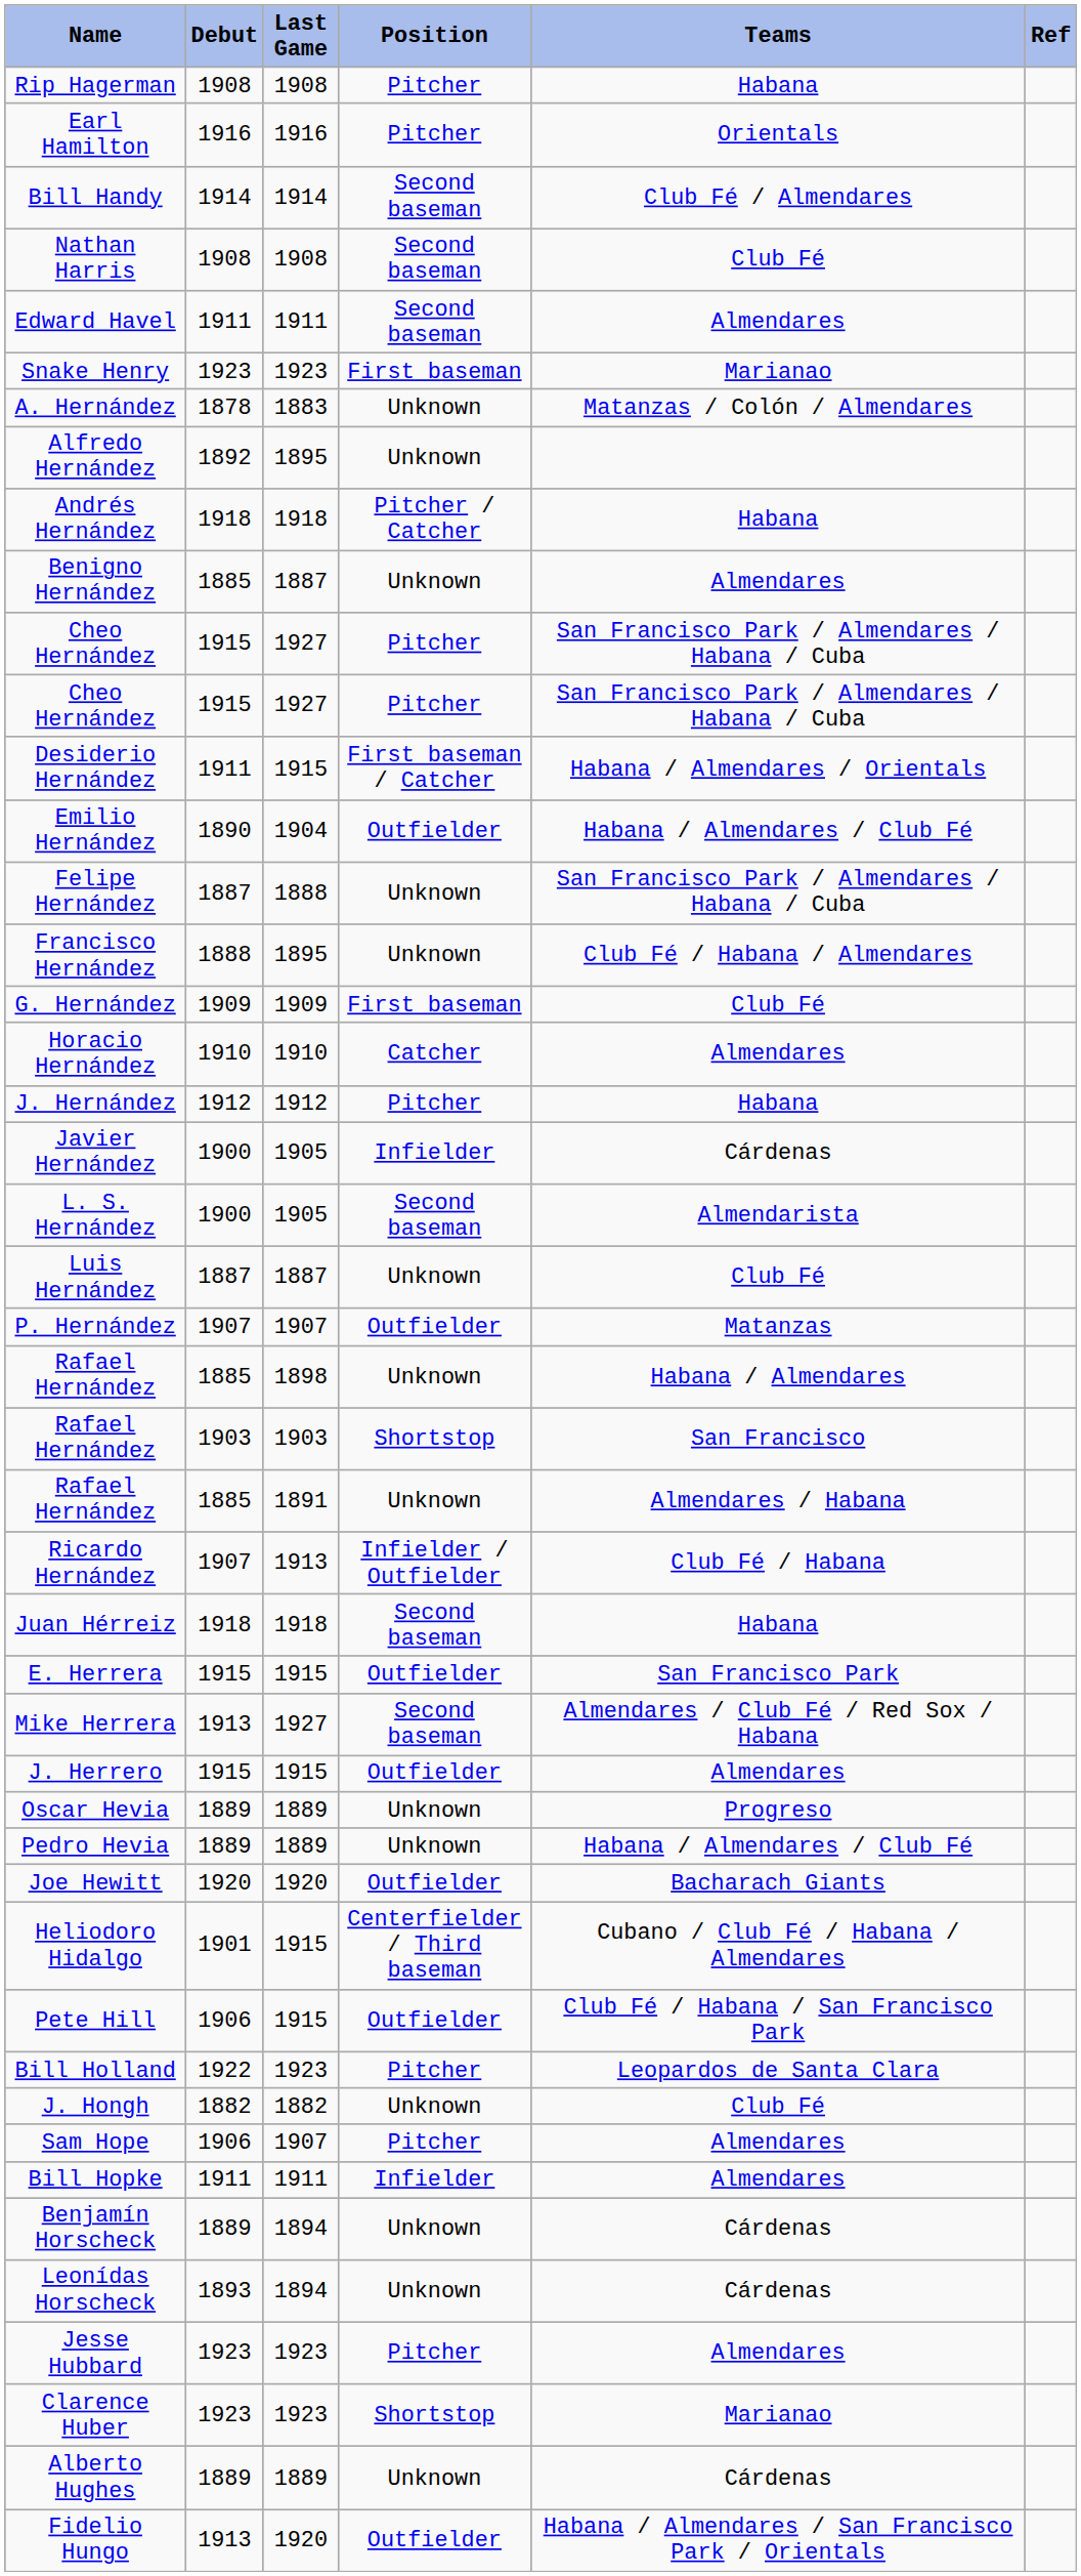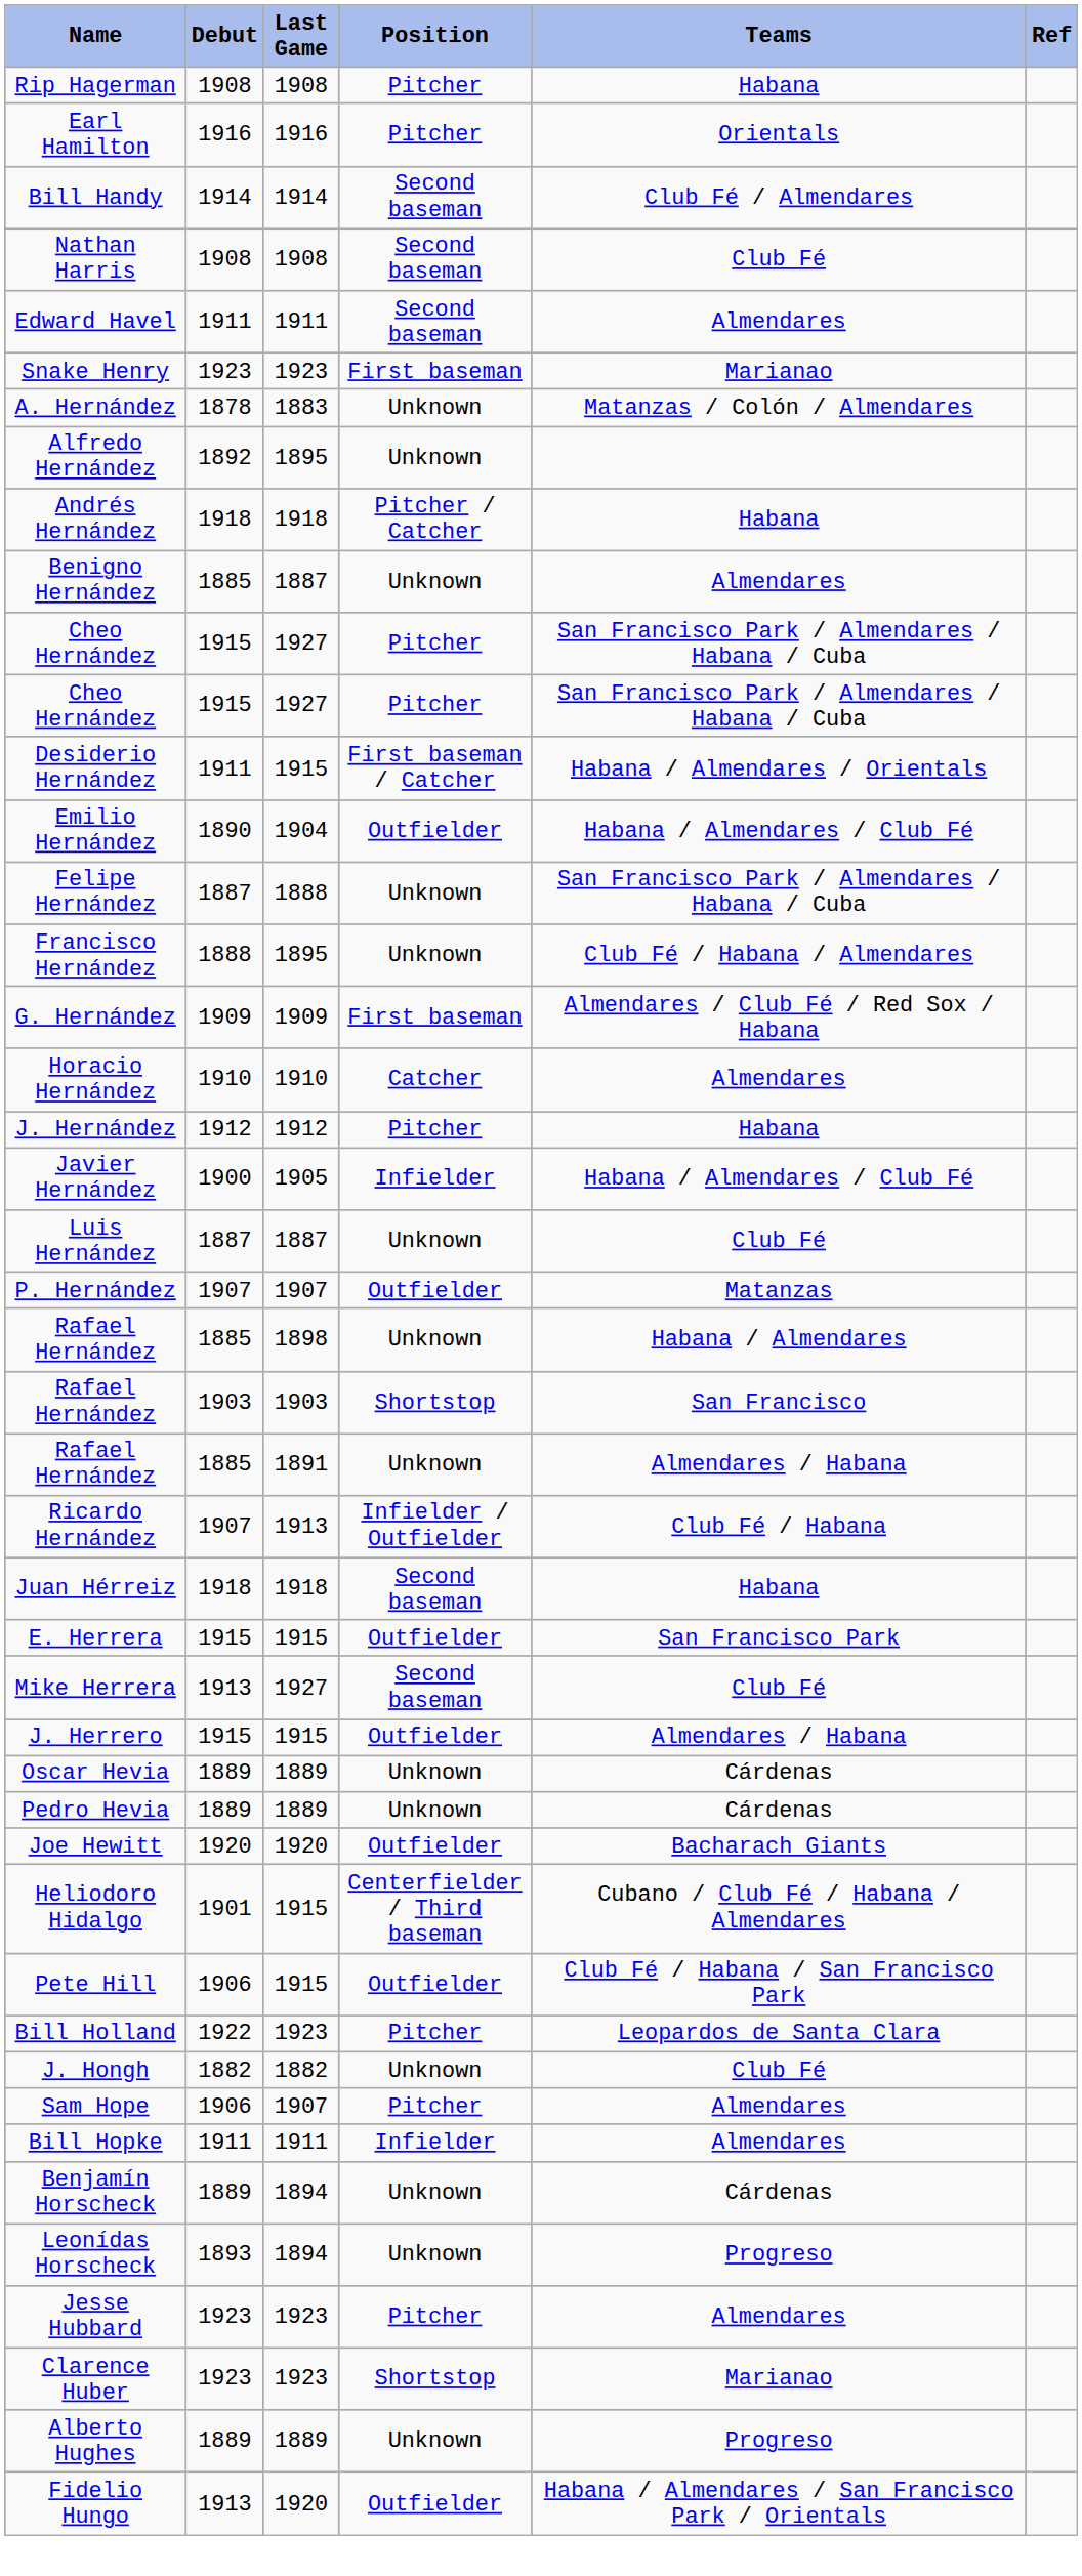G. Hernández | Teams: Club Fé -> Almendares / Club Fé / Red Sox / Habana
Javier Hernández | Teams: Cárdenas -> Habana / Almendares / Club Fé
- row: L. S. Hernández | 1900 | 1905 | Second baseman | Almendarista
Mike Herrera | Teams: Almendares / Club Fé / Red Sox / Habana -> Club Fé
J. Herrero | Teams: Almendares -> Almendares / Habana
Oscar Hevia | Teams: Progreso -> Cárdenas
Pedro Hevia | Teams: Habana / Almendares / Club Fé -> Cárdenas
Leonídas Horscheck | Teams: Cárdenas -> Progreso
Alberto Hughes | Teams: Cárdenas -> Progreso
